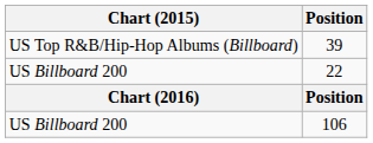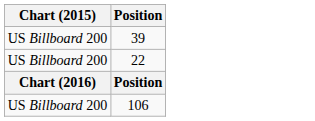39 | Chart (2015): US Top R&B/Hip-Hop Albums (Billboard) -> US Billboard 200
